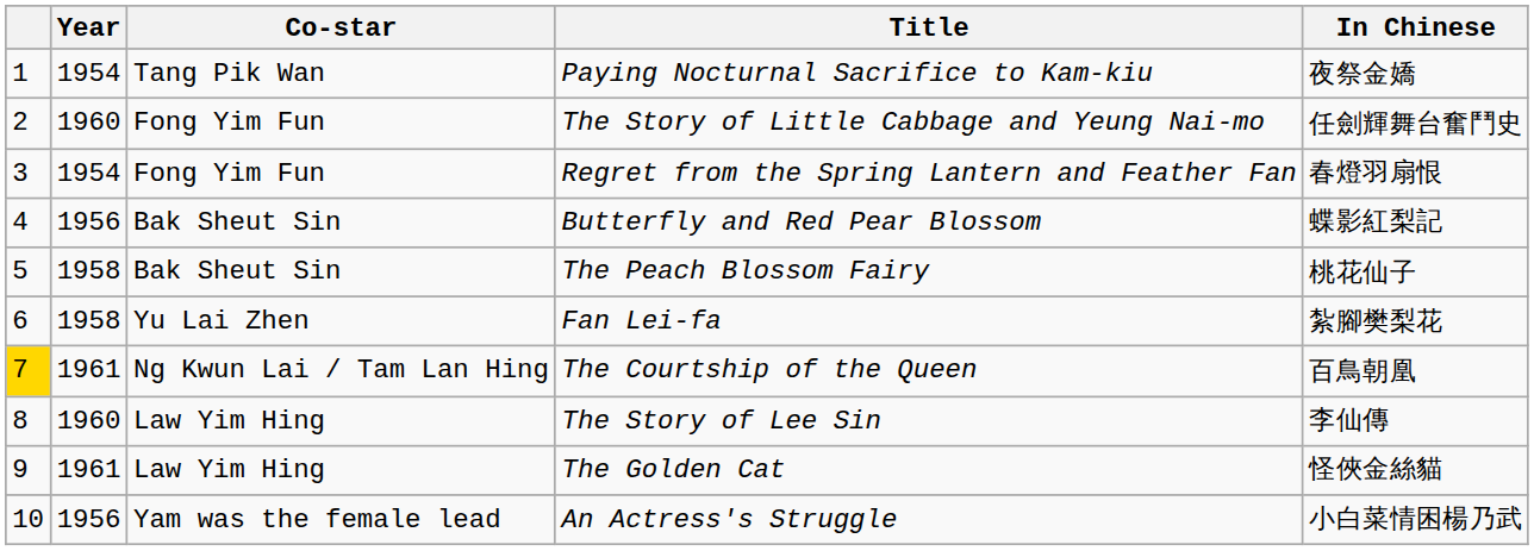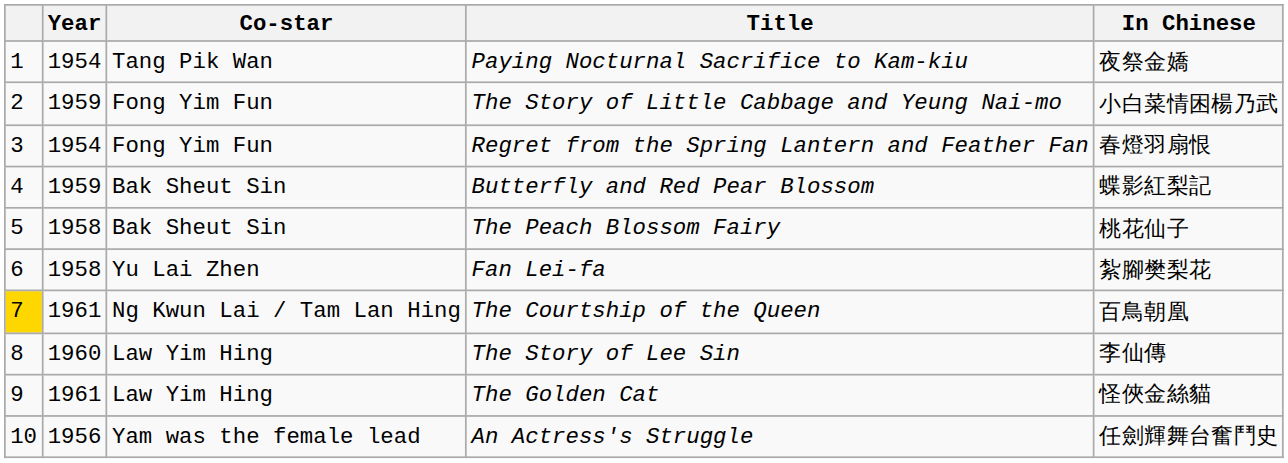The Story of Little Cabbage and Yeung Nai-mo | Year: 1960 -> 1959
The Story of Little Cabbage and Yeung Nai-mo | In Chinese: 任劍輝舞台奮鬥史 -> 小白菜情困楊乃武
Butterfly and Red Pear Blossom | Year: 1956 -> 1959
An Actress's Struggle | In Chinese: 小白菜情困楊乃武 -> 任劍輝舞台奮鬥史
